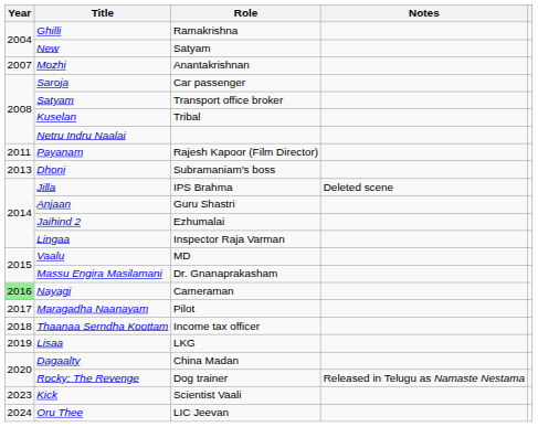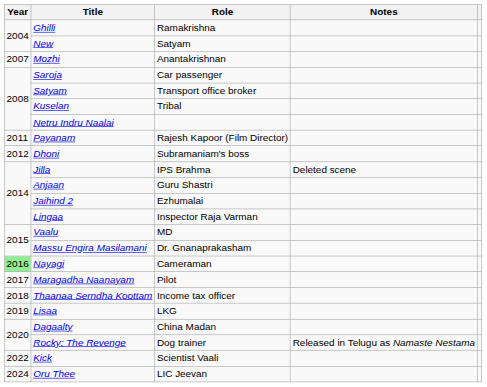Dhoni | Year: 2013 -> 2012
Kick | Year: 2023 -> 2022
